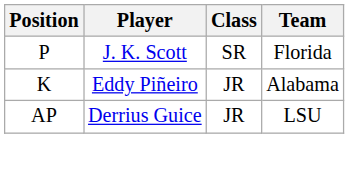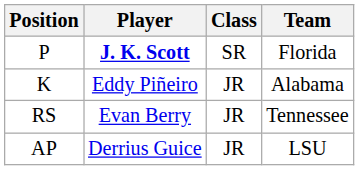P | Player: normal -> bold
+ row: RS | Evan Berry | JR | Tennessee
